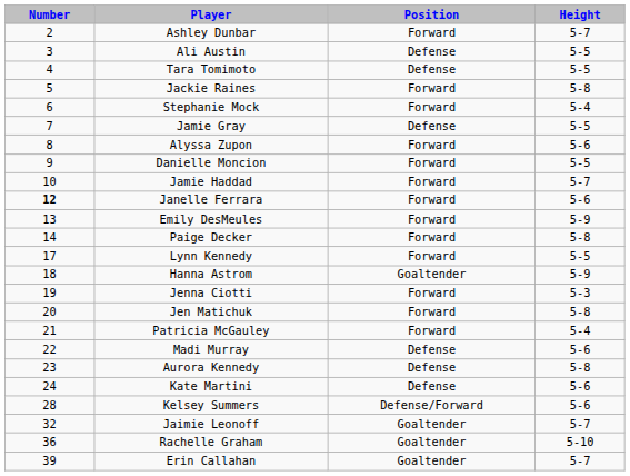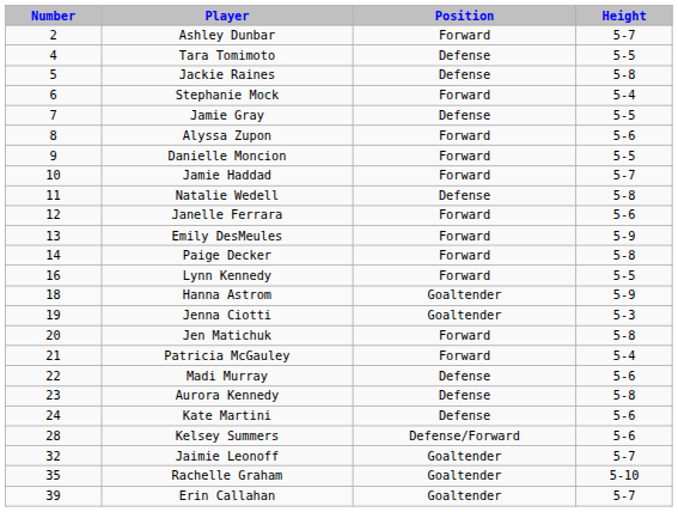- row: 3 | Ali Austin | Defense | 5-5
Jackie Raines | Position: Forward -> Defense
+ row: 11 | Natalie Wedell | Defense | 5-8
Janelle Ferrara | Number: bold -> normal
Lynn Kennedy | Number: 17 -> 16
Jenna Ciotti | Position: Forward -> Goaltender
Rachelle Graham | Number: 36 -> 35
